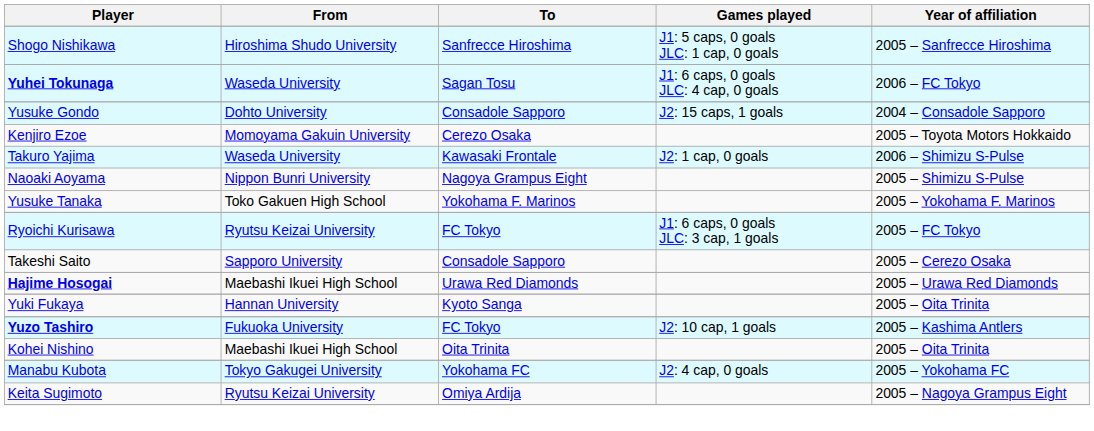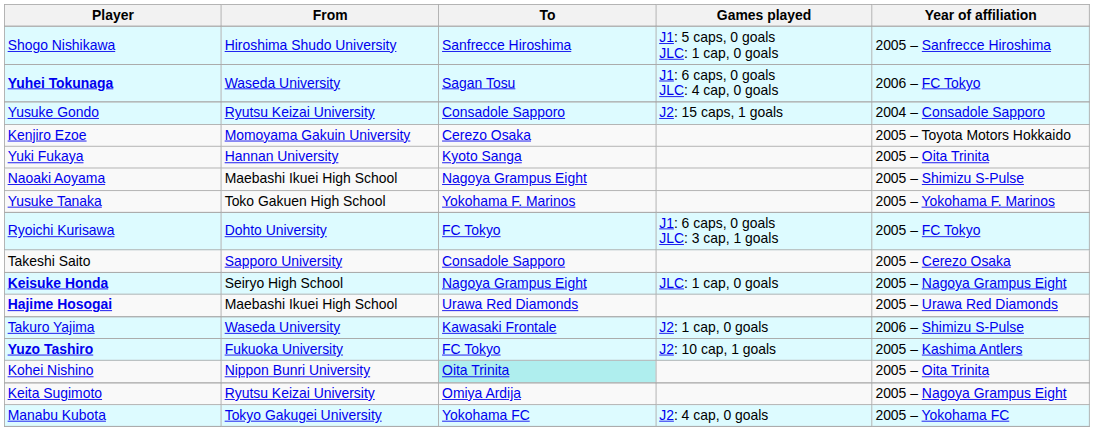Yusuke Gondo | From: Dohto University -> Ryutsu Keizai University
rows swapped: Yuki Fukaya <-> Takuro Yajima
Naoaki Aoyama | From: Nippon Bunri University -> Maebashi Ikuei High School
Ryoichi Kurisawa | From: Ryutsu Keizai University -> Dohto University
+ row: Keisuke Honda | Seiryo High School | Nagoya Grampus Eight | JLC: 1 cap, 0 goals | 2005 – Nagoya Grampus Eight
Kohei Nishino | From: Maebashi Ikuei High School -> Nippon Bunri University
Kohei Nishino | To: no background -> paleturquoise background
rows swapped: Manabu Kubota <-> Keita Sugimoto
